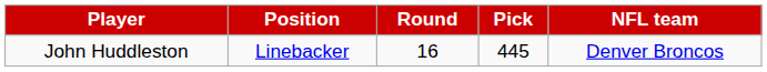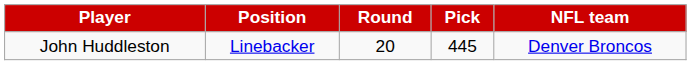John Huddleston | Round: 16 -> 20
